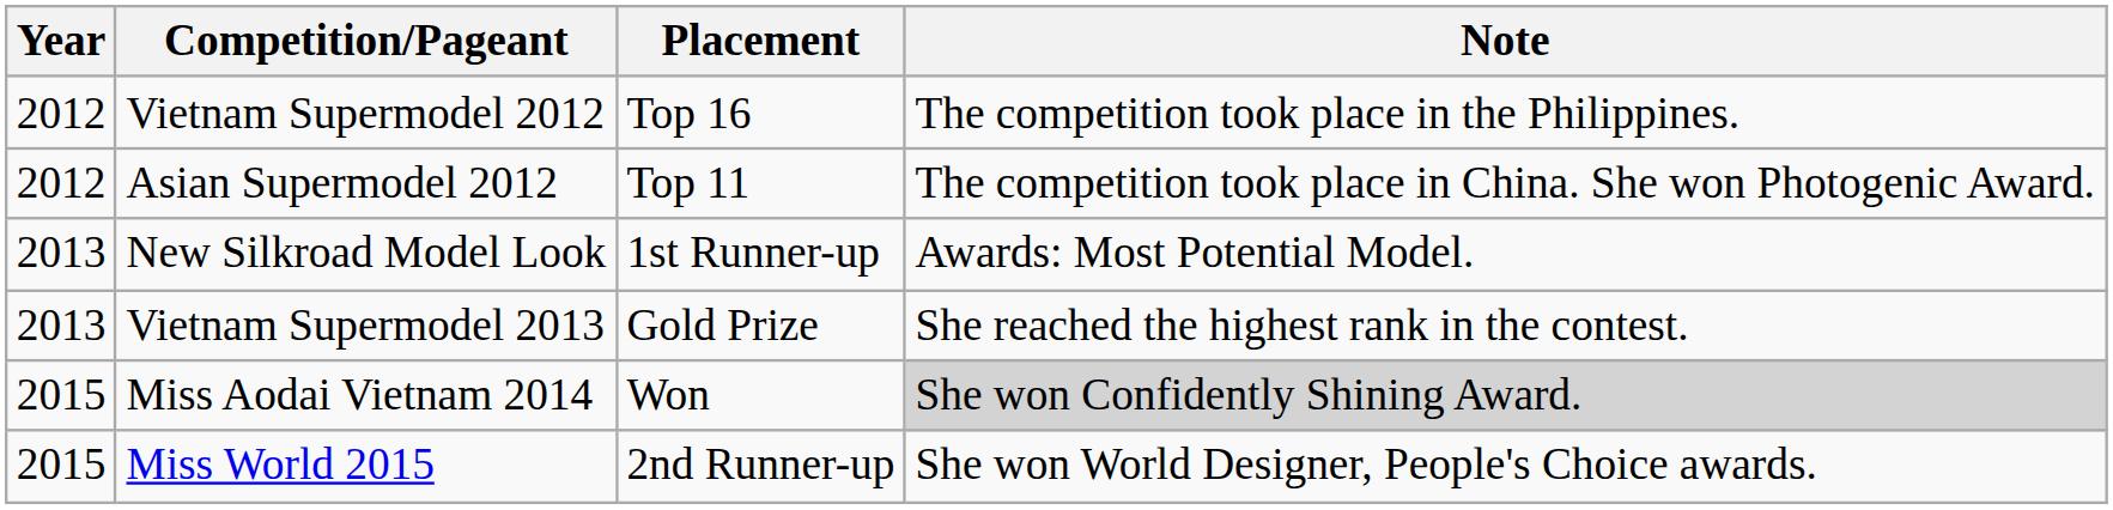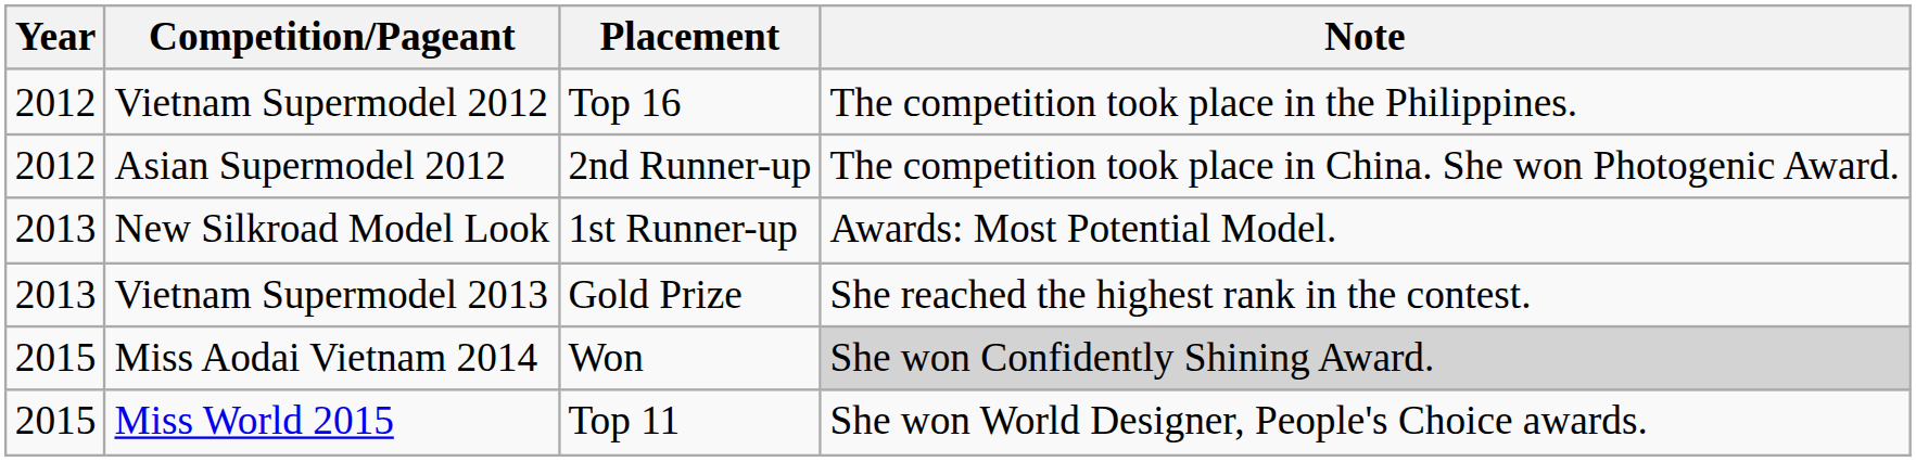Asian Supermodel 2012 | Placement: Top 11 -> 2nd Runner-up
Miss World 2015 | Placement: 2nd Runner-up -> Top 11
